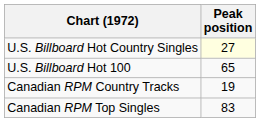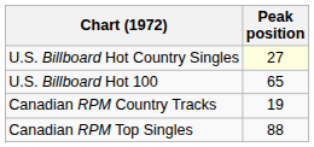Canadian RPM Top Singles | Peak position: 83 -> 88
